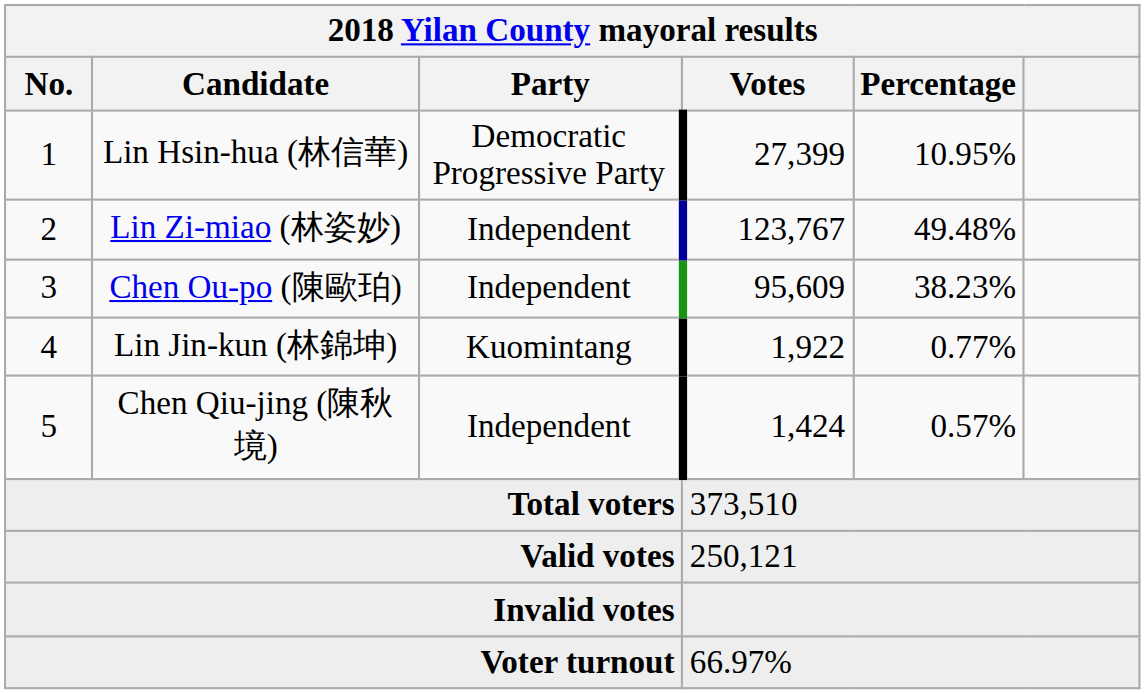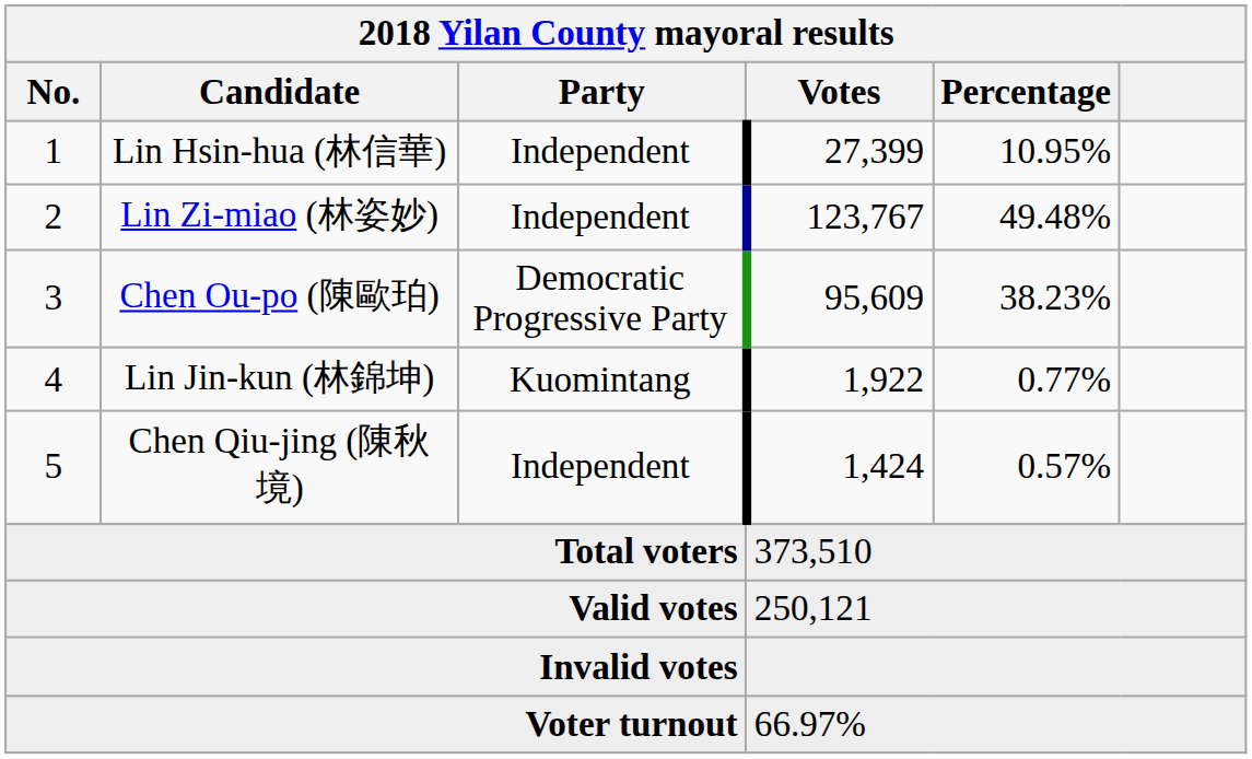Lin Hsin-hua (林信華) | Party: Democratic Progressive Party -> Independent
Chen Ou-po (陳歐珀) | Party: Independent -> Democratic Progressive Party
